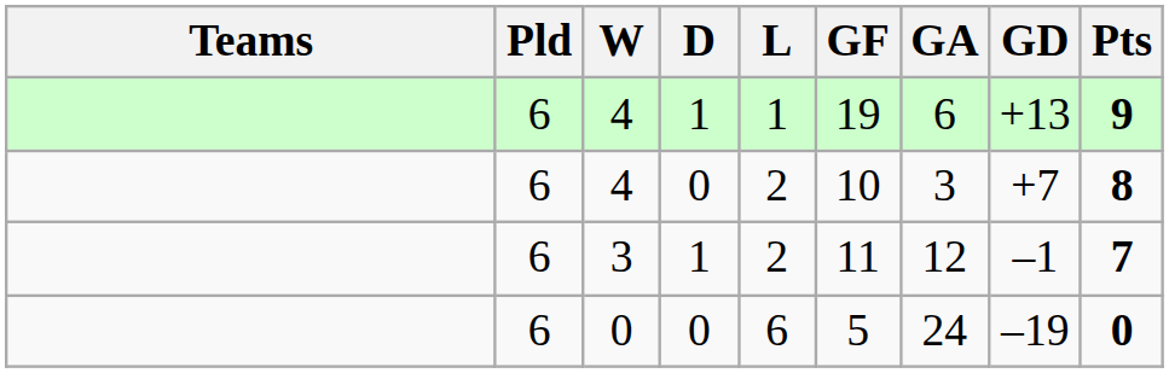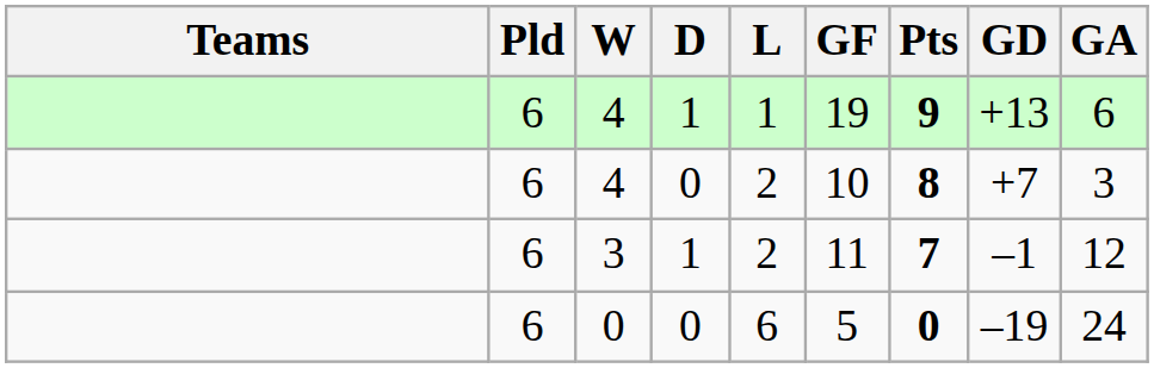columns swapped: GA <-> Pts
